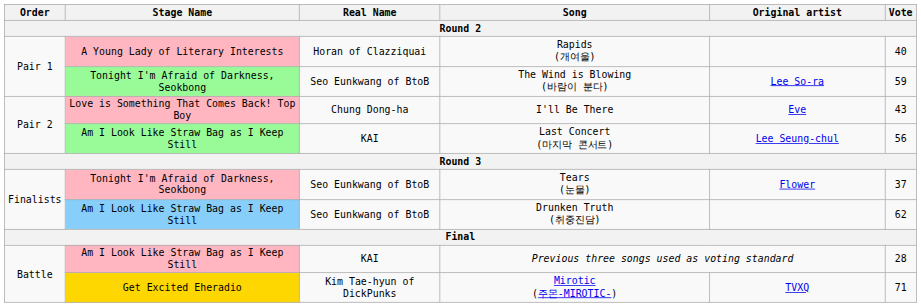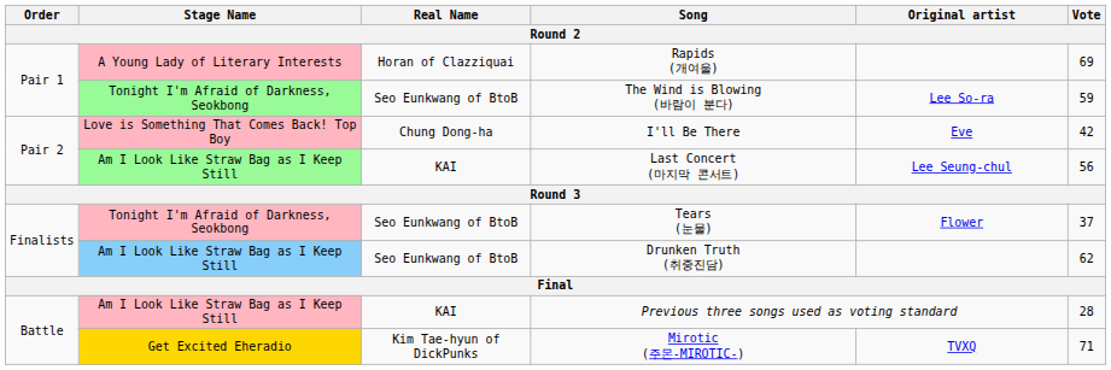Rapids (개여울) | Vote: 40 -> 69
I'll Be There | Vote: 43 -> 42
